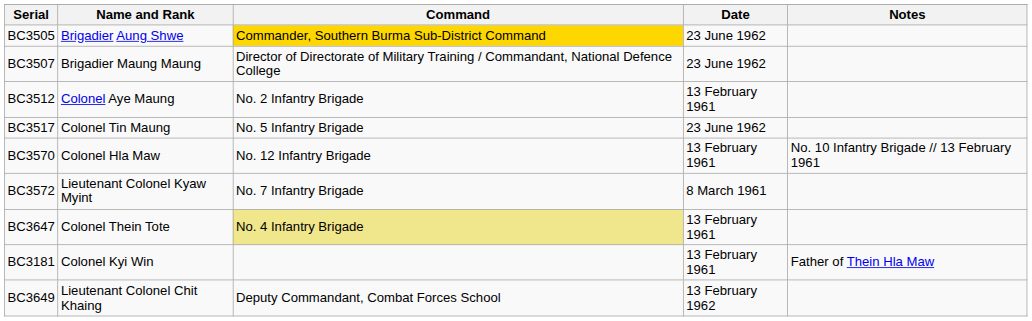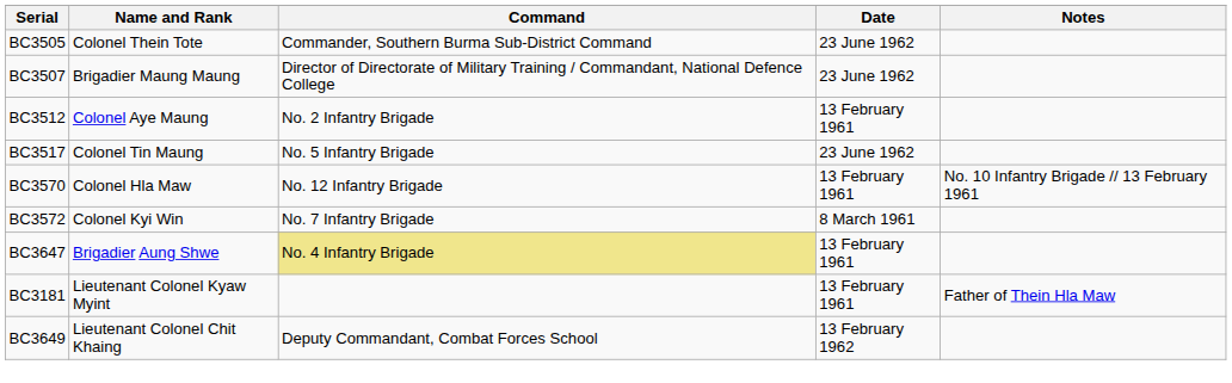BC3505 | Name and Rank: Brigadier Aung Shwe -> Colonel Thein Tote
BC3505 | Command: gold background -> no background
BC3572 | Name and Rank: Lieutenant Colonel Kyaw Myint -> Colonel Kyi Win
BC3647 | Name and Rank: Colonel Thein Tote -> Brigadier Aung Shwe
BC3181 | Name and Rank: Colonel Kyi Win -> Lieutenant Colonel Kyaw Myint
